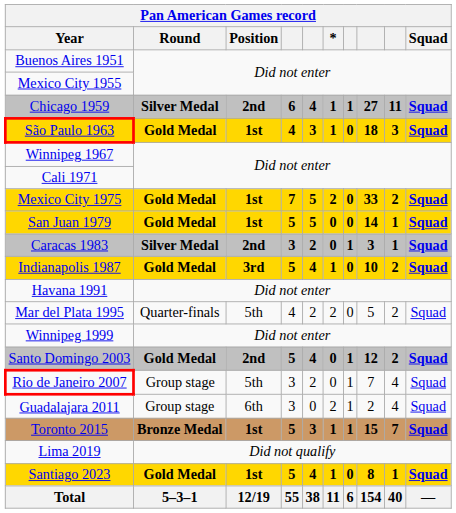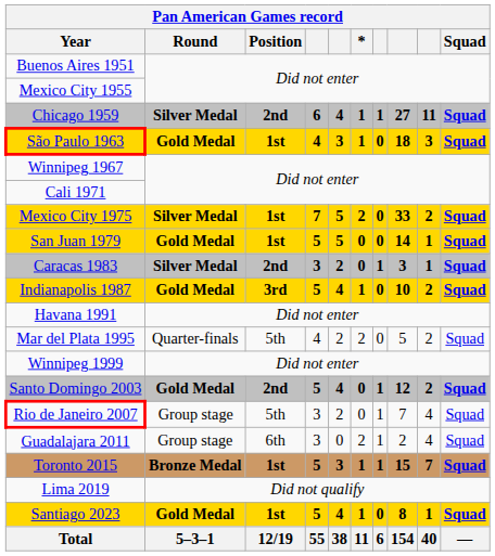Mexico City 1975 | Round: Gold Medal -> Silver Medal
